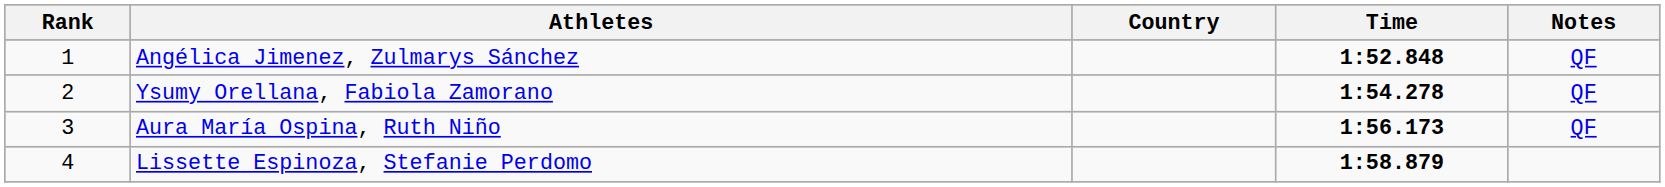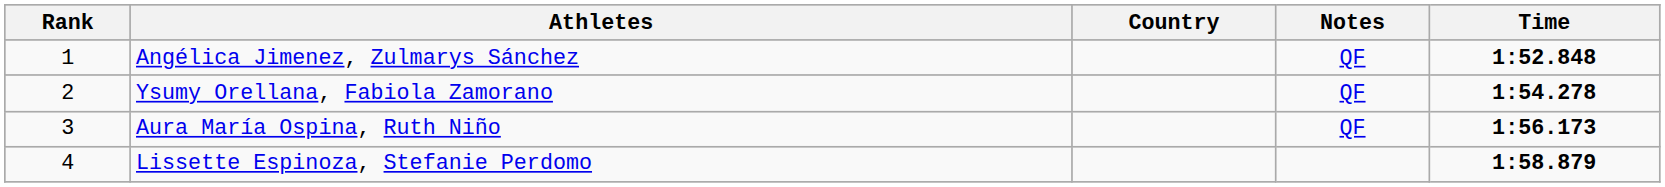columns swapped: Time <-> Notes
